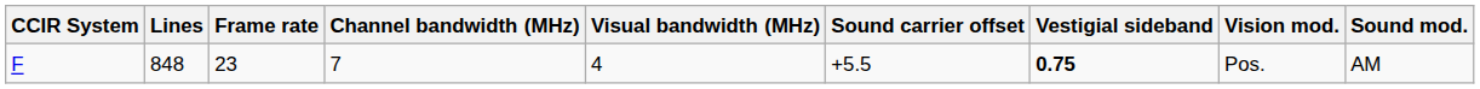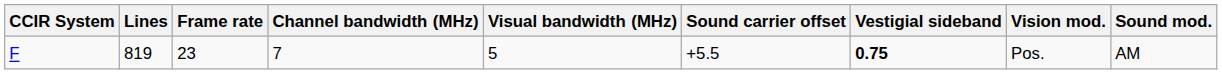F | Lines: 848 -> 819
F | Visual bandwidth (MHz): 4 -> 5
